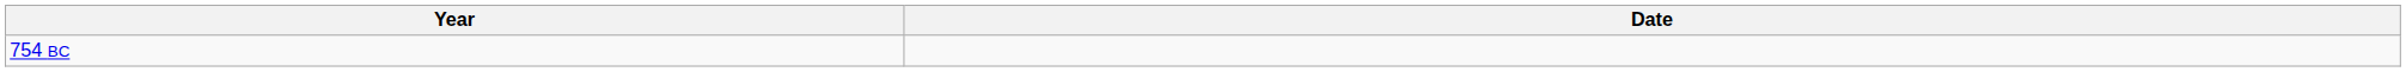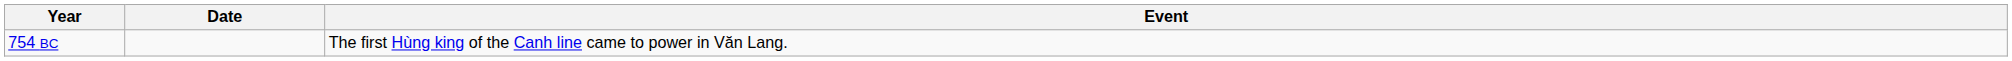+ column: Event | The first Hùng king of the Canh line came to power in Văn Lang.
